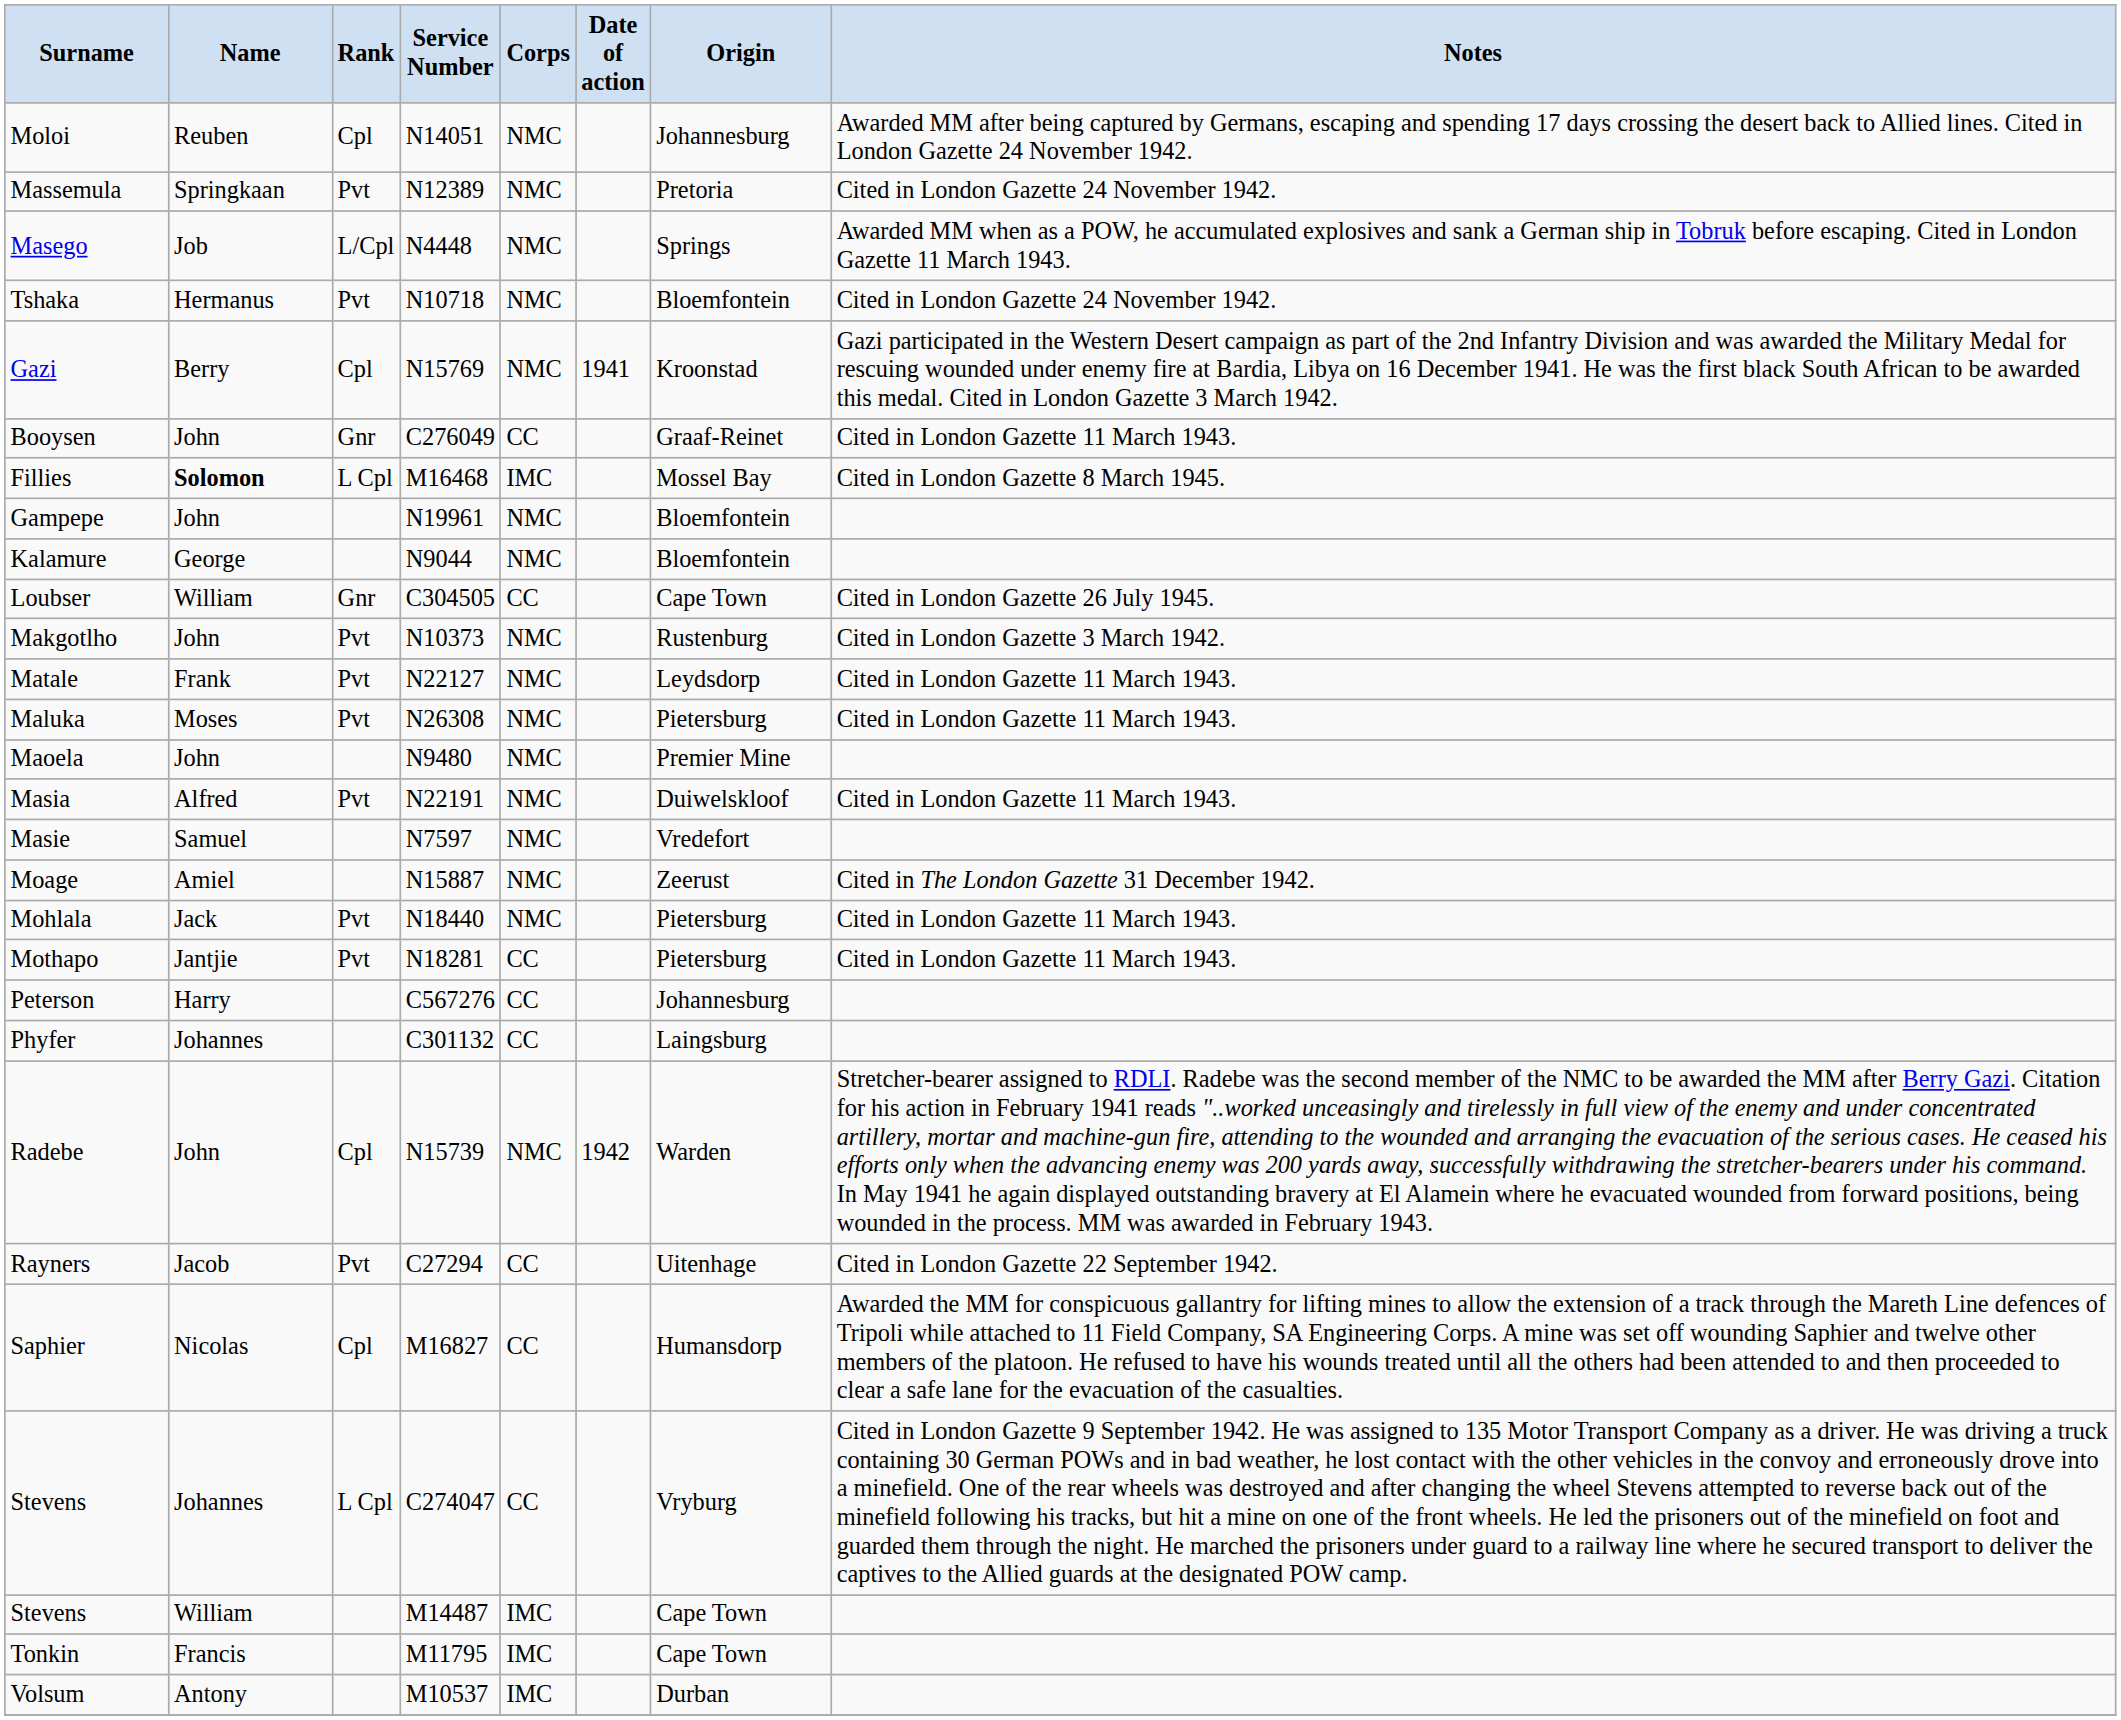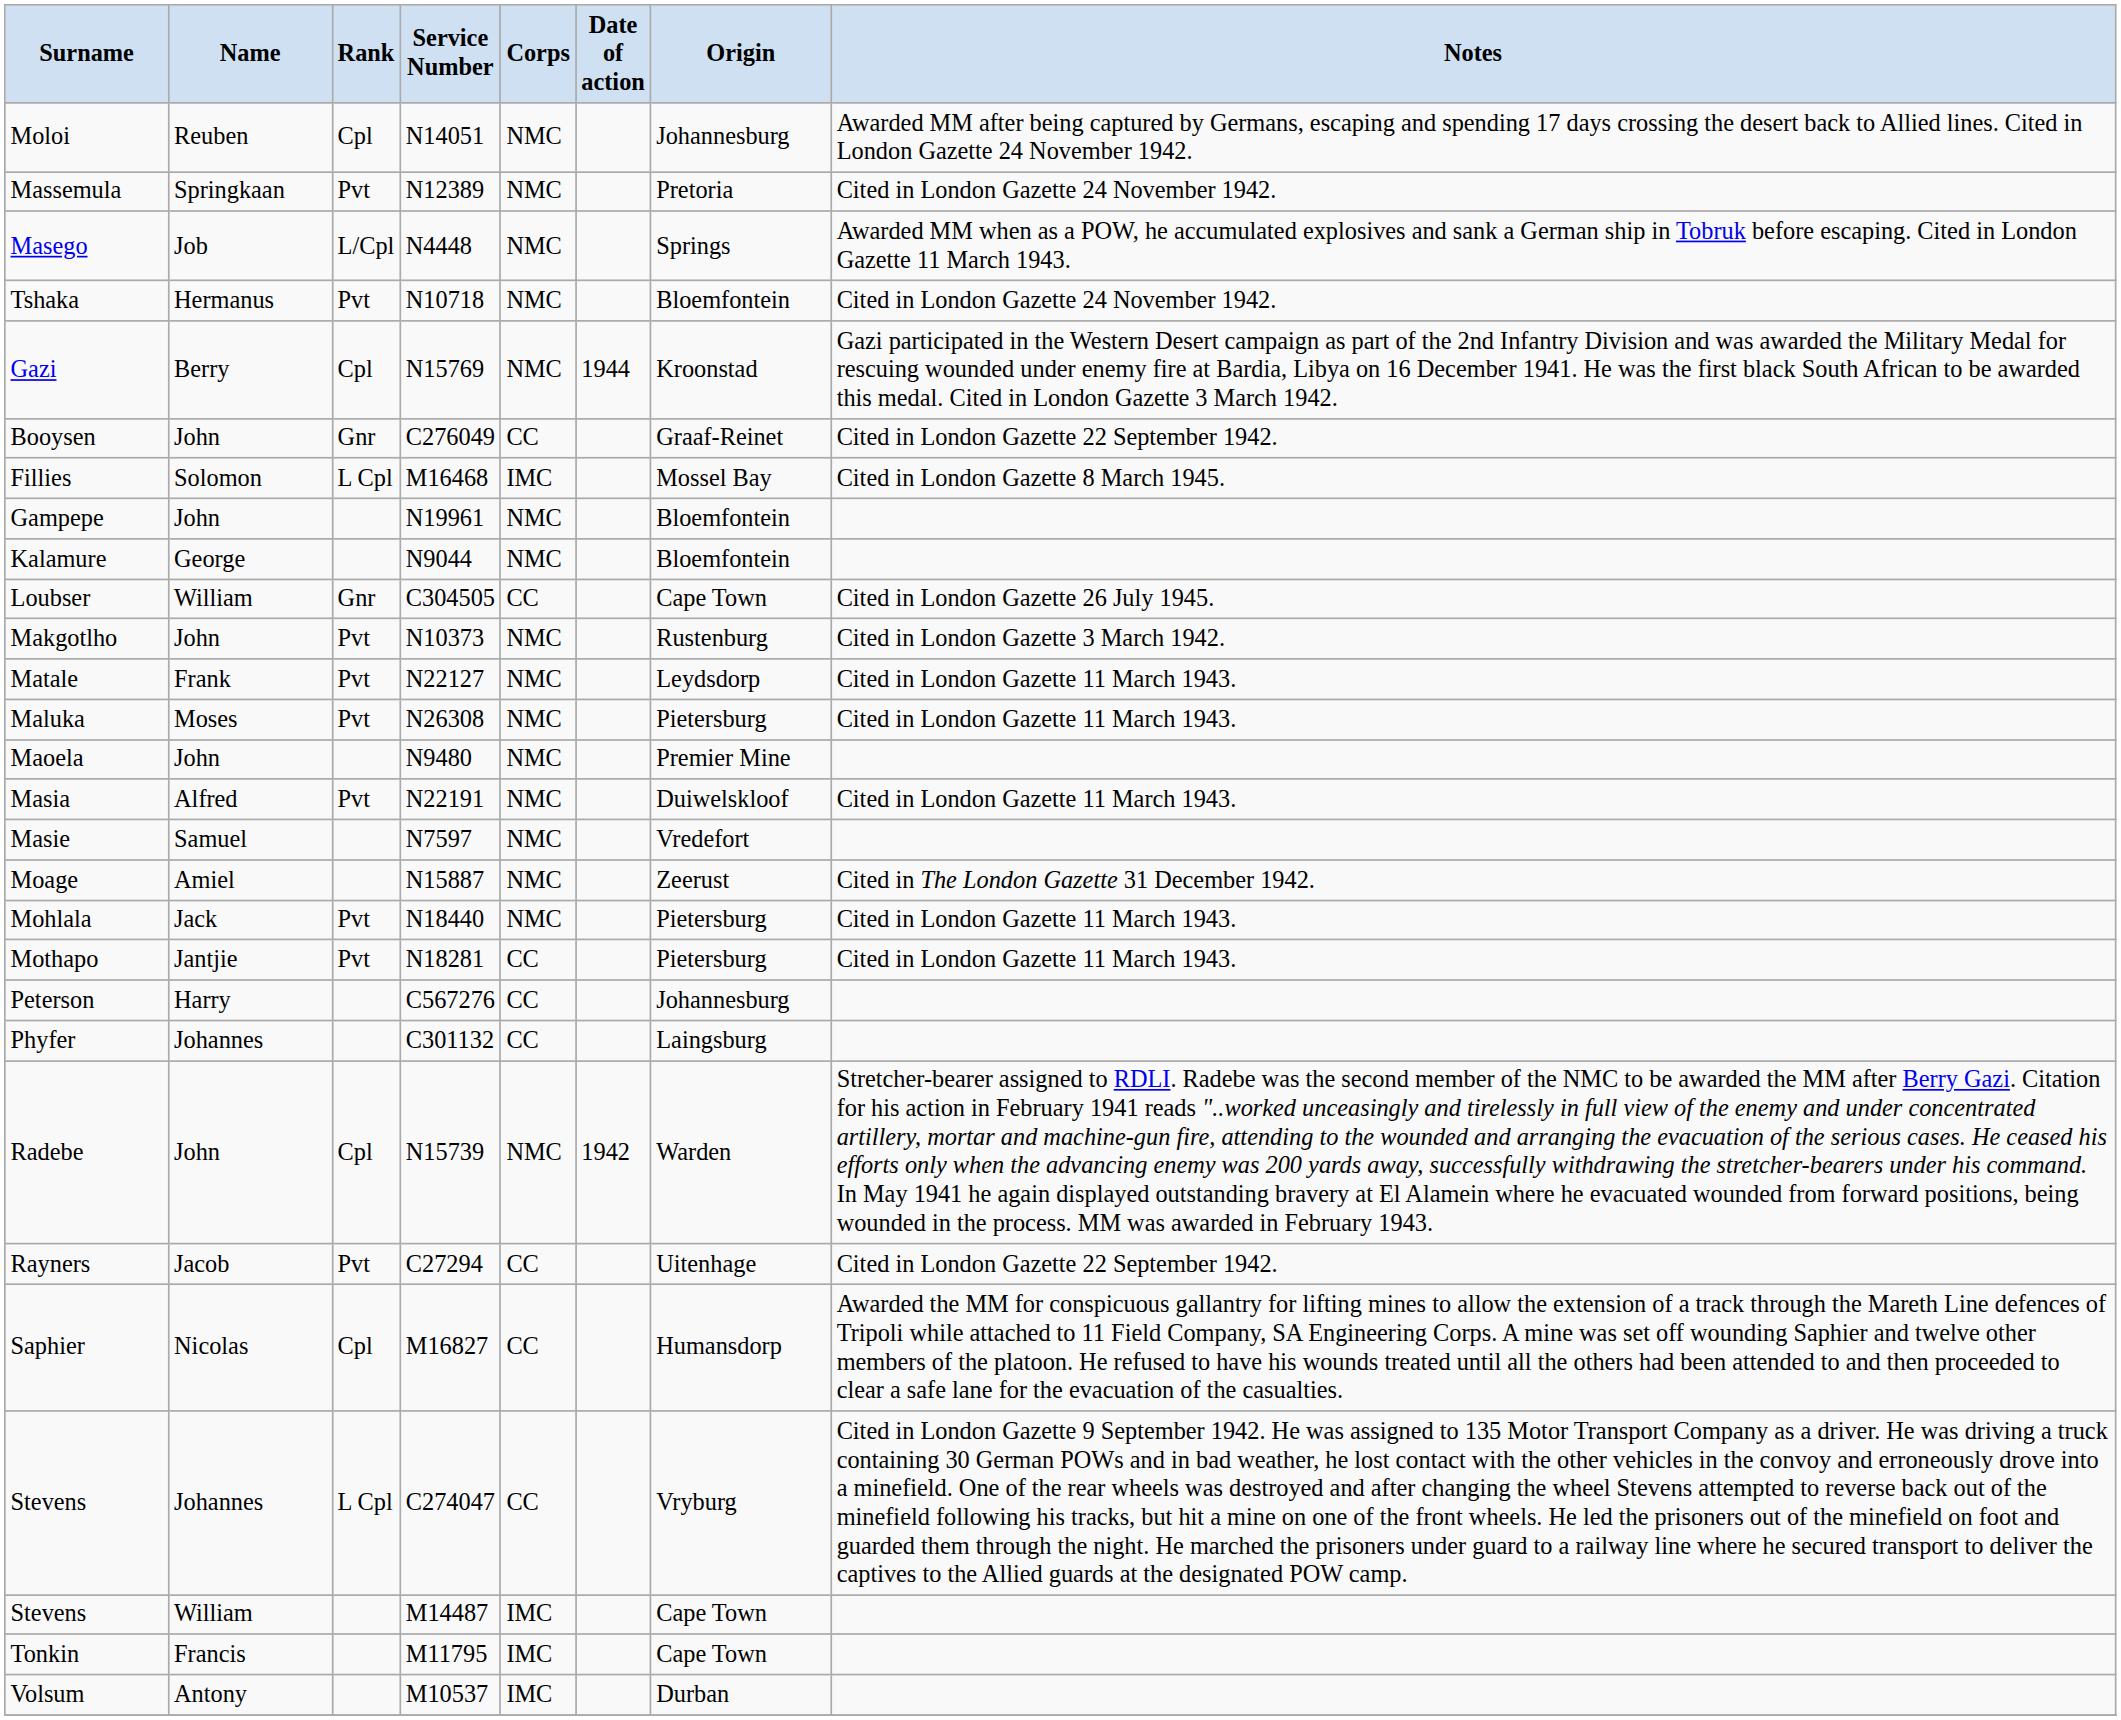Gazi | Date of action: 1941 -> 1944
Booysen | Notes: Cited in London Gazette 11 March 1943. -> Cited in London Gazette 22 September 1942.
Fillies | Name: bold -> normal
